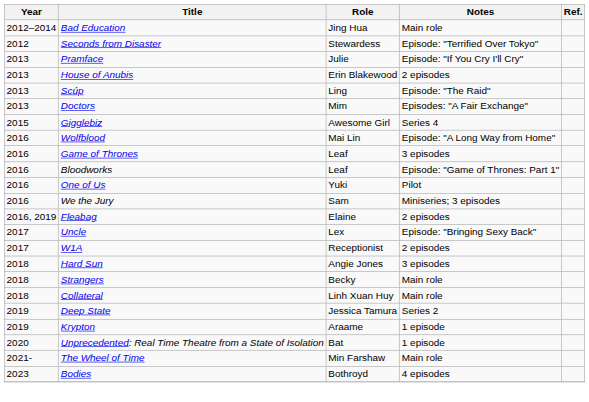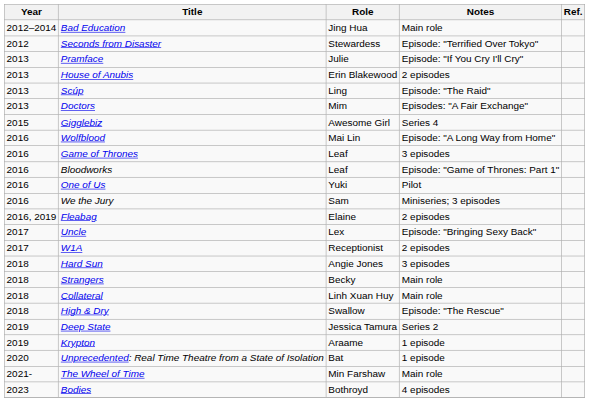+ row: 2018 | High & Dry | Swallow | Episode: "The Rescue"
